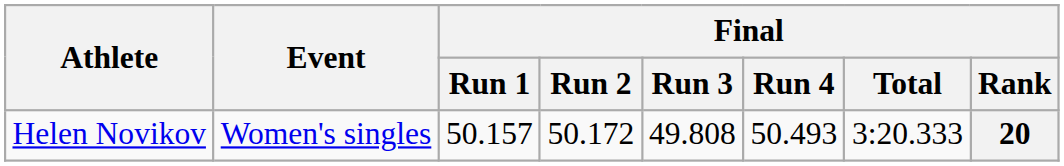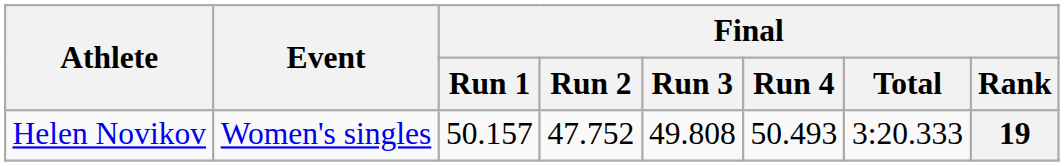Helen Novikov | Final / Run 2: 50.172 -> 47.752
Helen Novikov | Final / Rank: 20 -> 19
